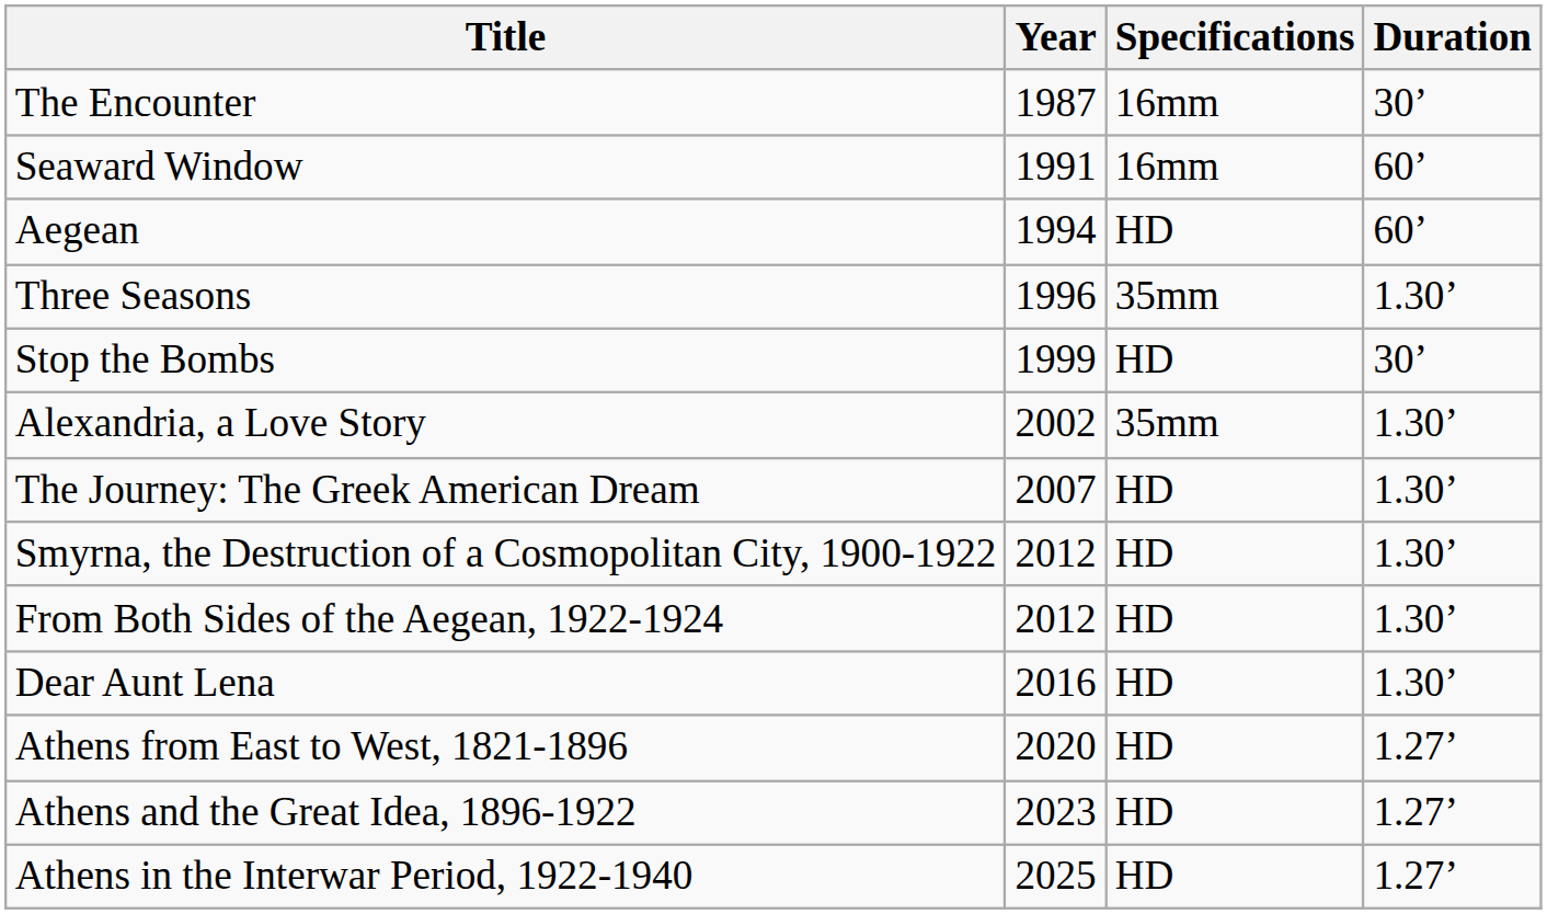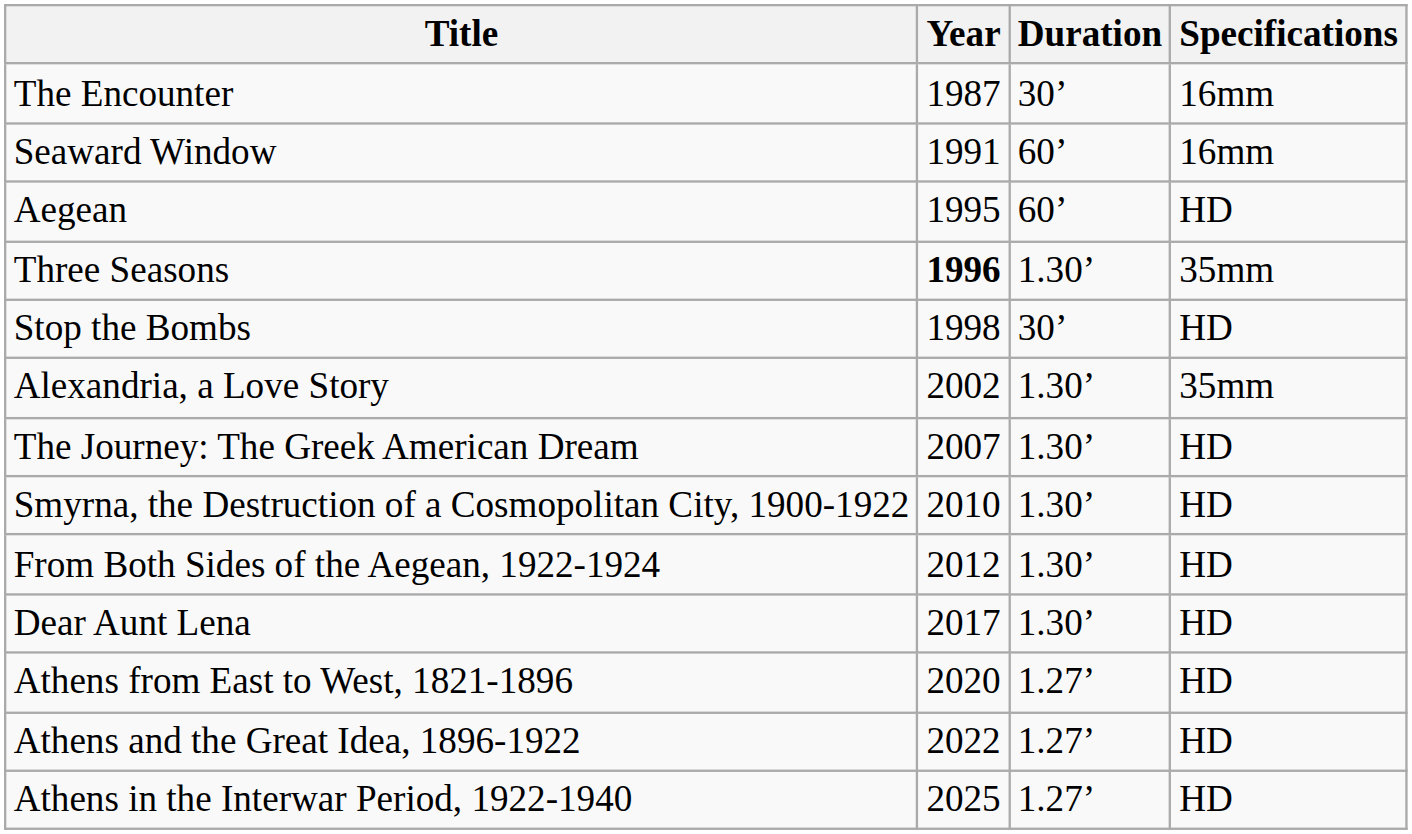columns swapped: Duration <-> Specifications
Aegean | Year: 1994 -> 1995
Three Seasons | Year: normal -> bold
Stop the Bombs | Year: 1999 -> 1998
Smyrna, the Destruction of a Cosmopolitan City, 1900-1922 | Year: 2012 -> 2010
Dear Aunt Lena | Year: 2016 -> 2017
Athens and the Great Idea, 1896-1922 | Year: 2023 -> 2022
